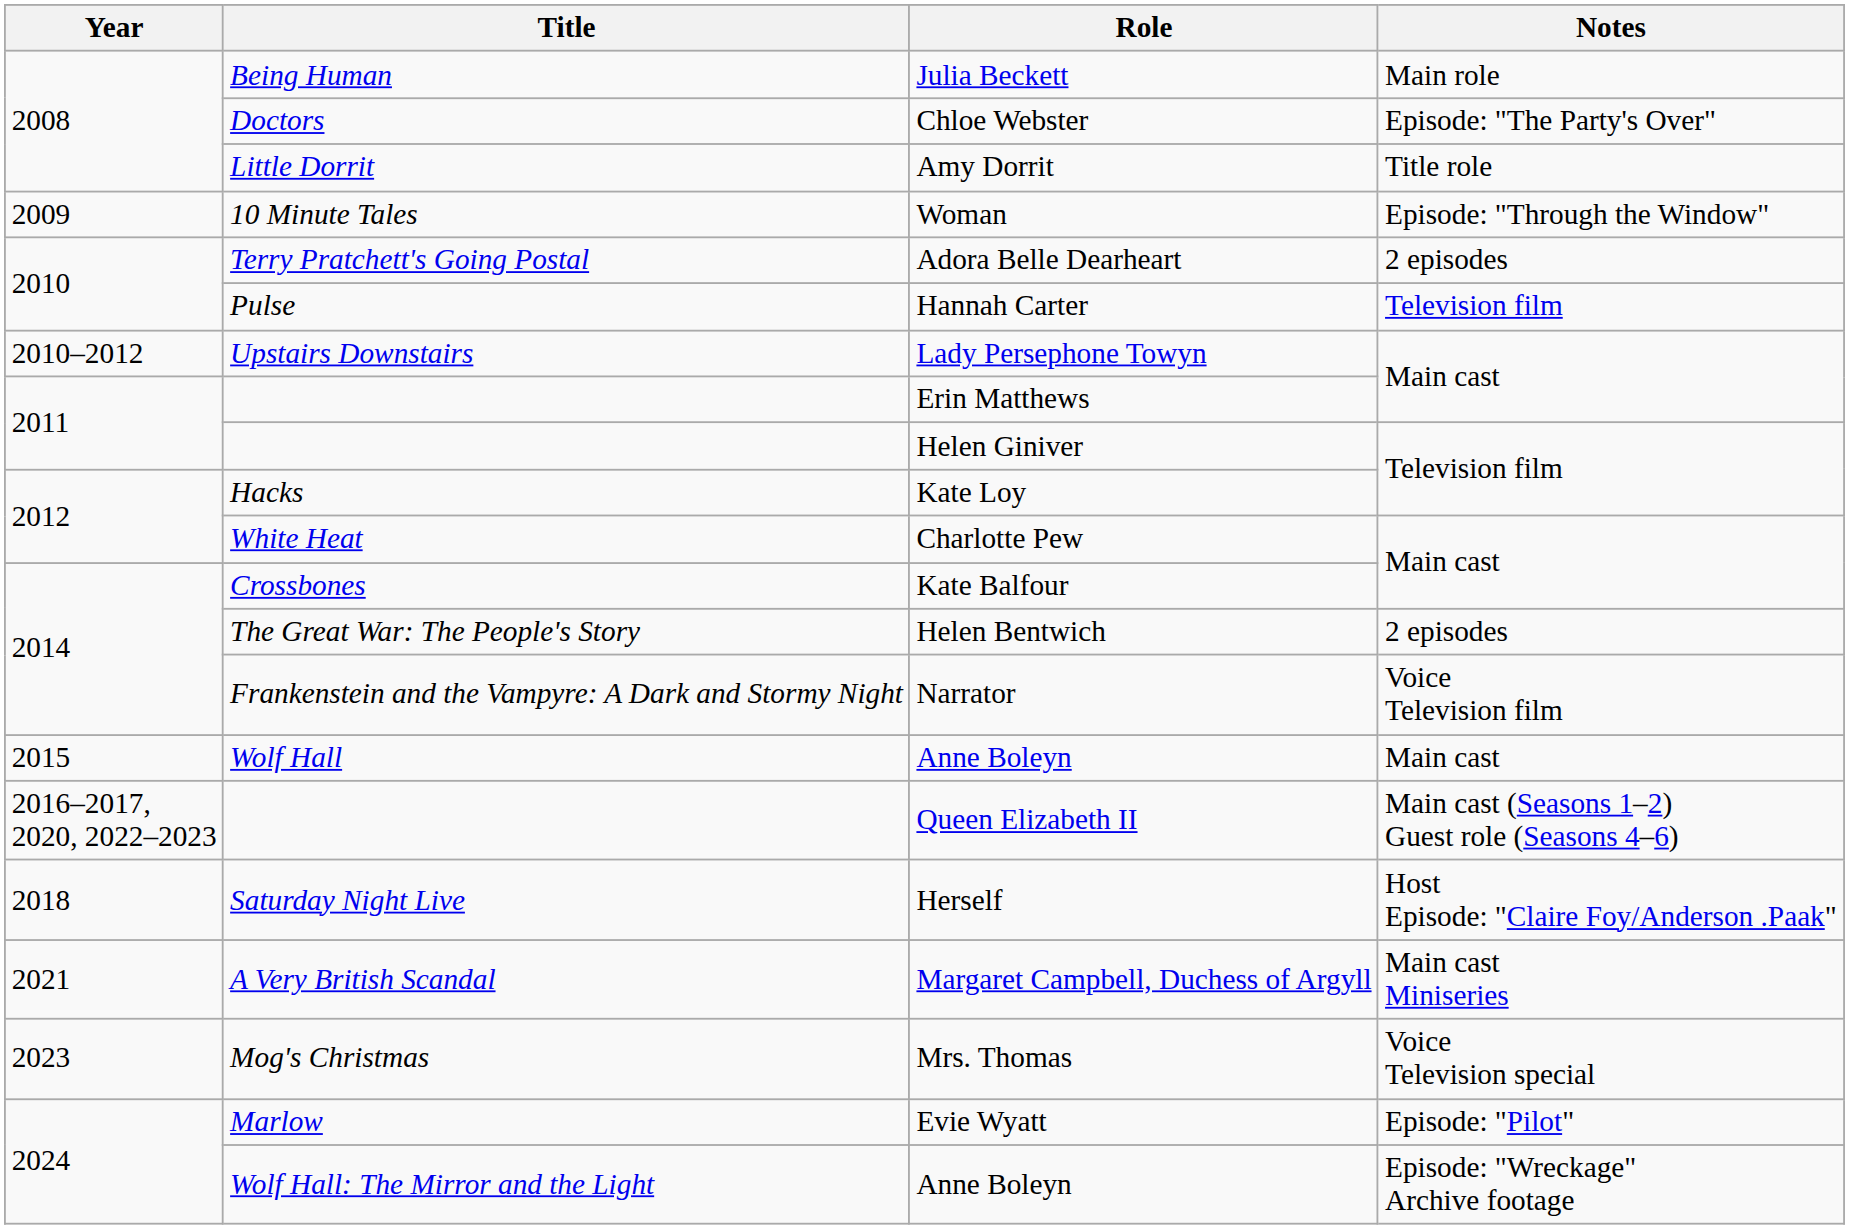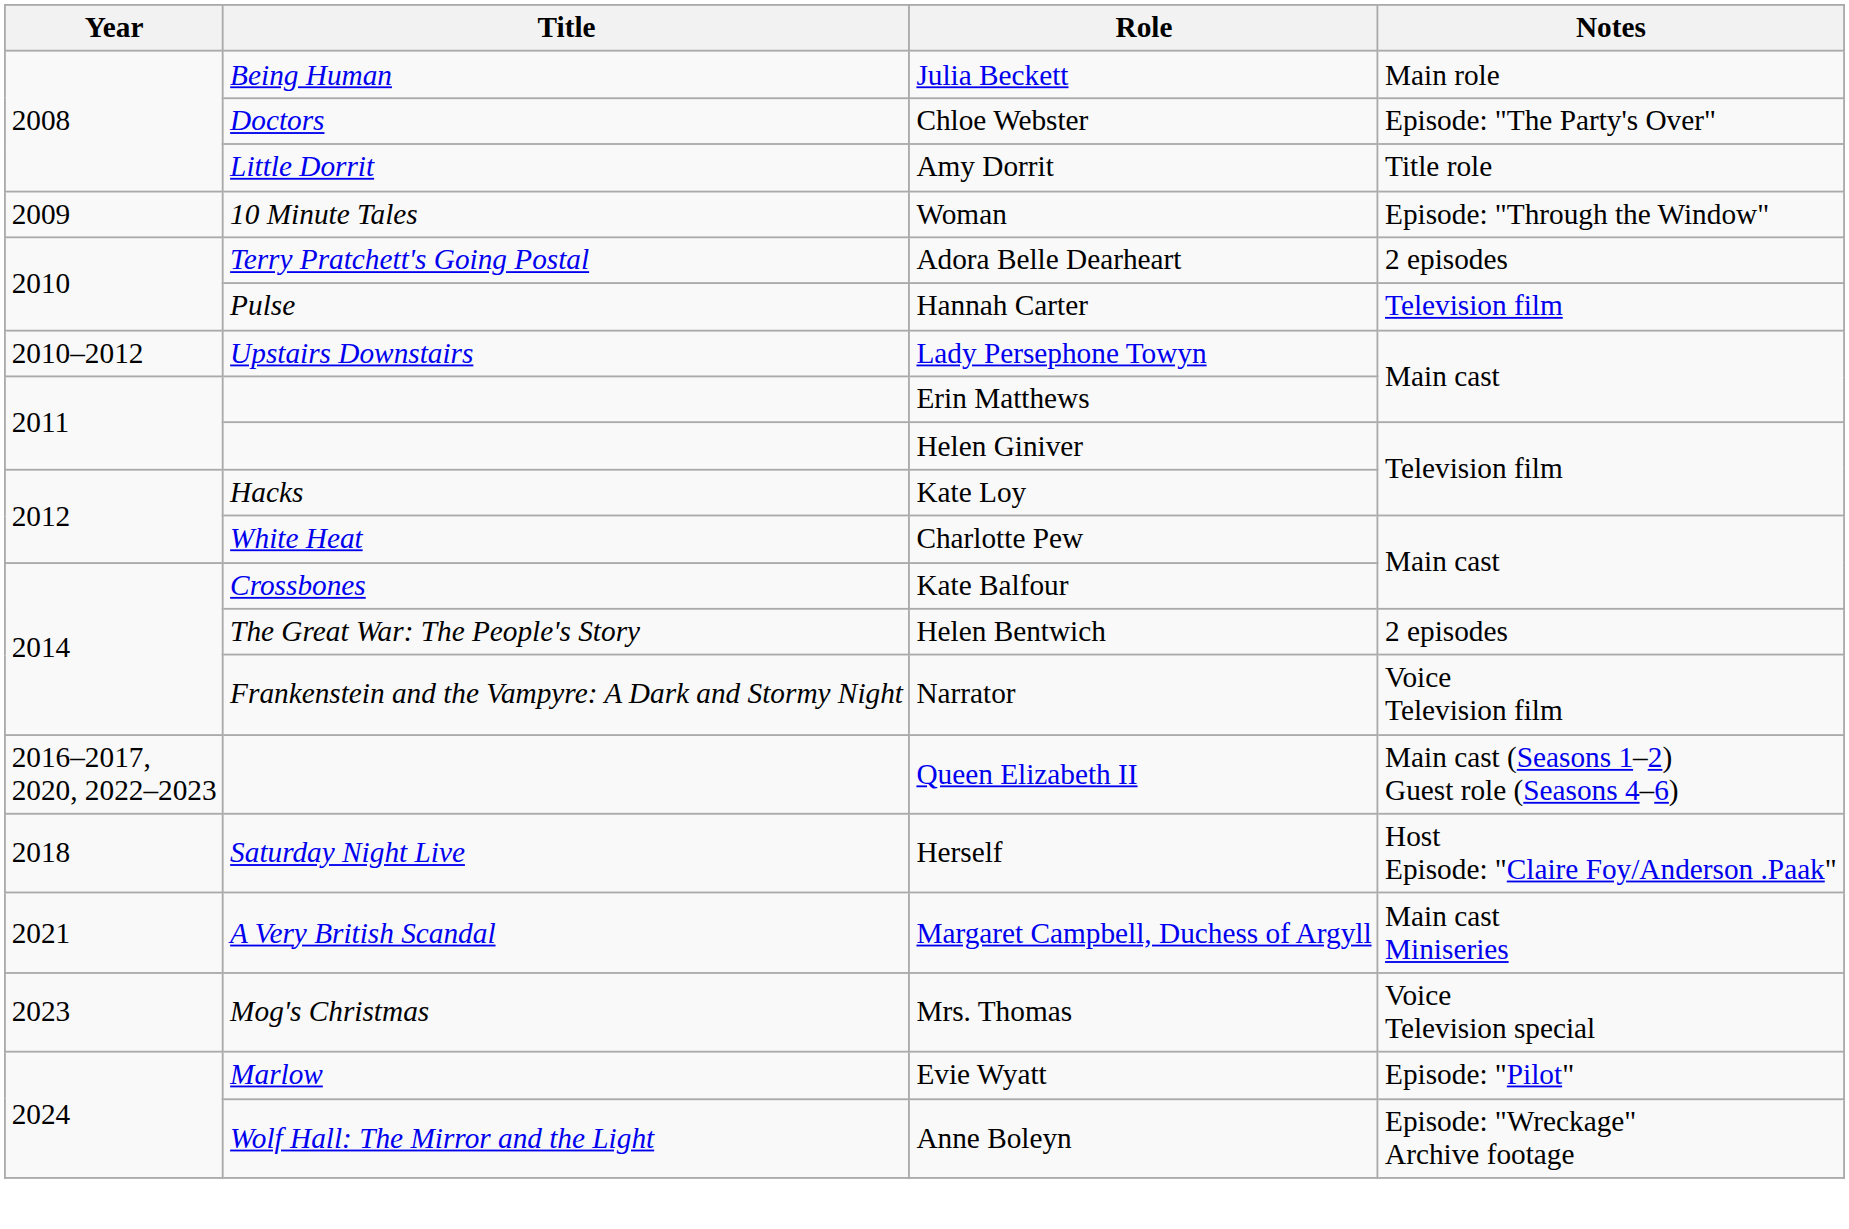- row: 2015 | Wolf Hall | Anne Boleyn | Main cast
